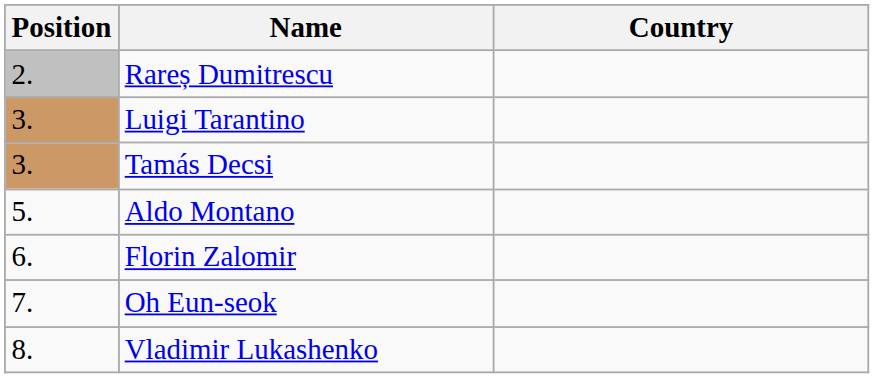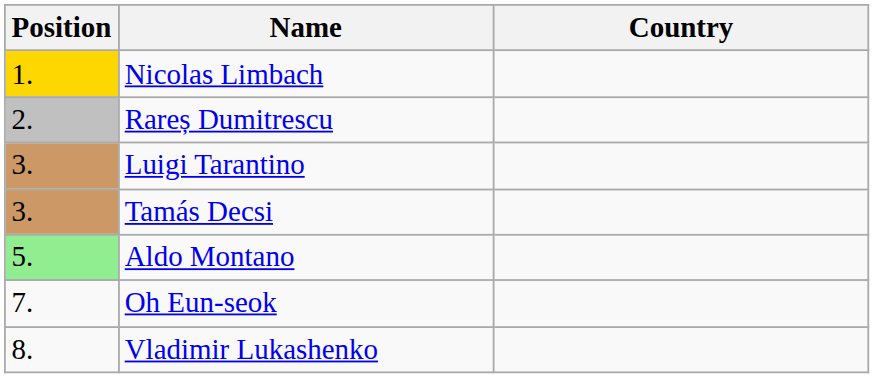+ row: 1. | Nicolas Limbach
Aldo Montano | Position: no background -> lightgreen background
- row: 6. | Florin Zalomir
